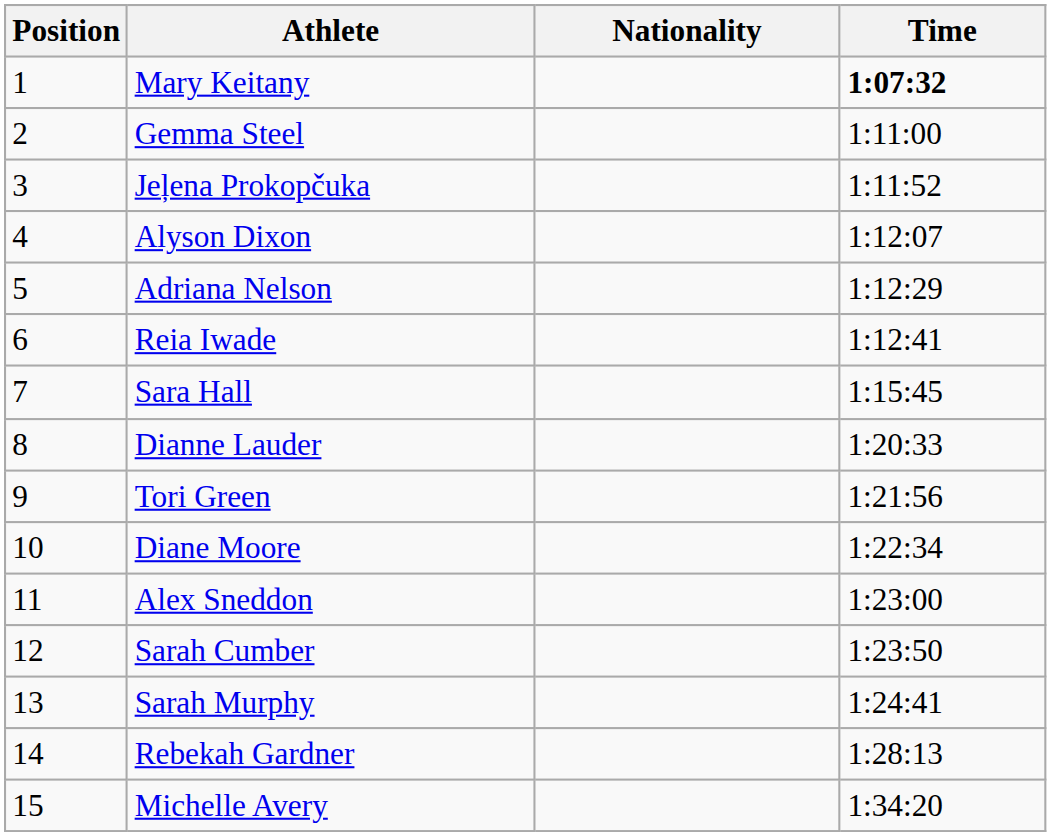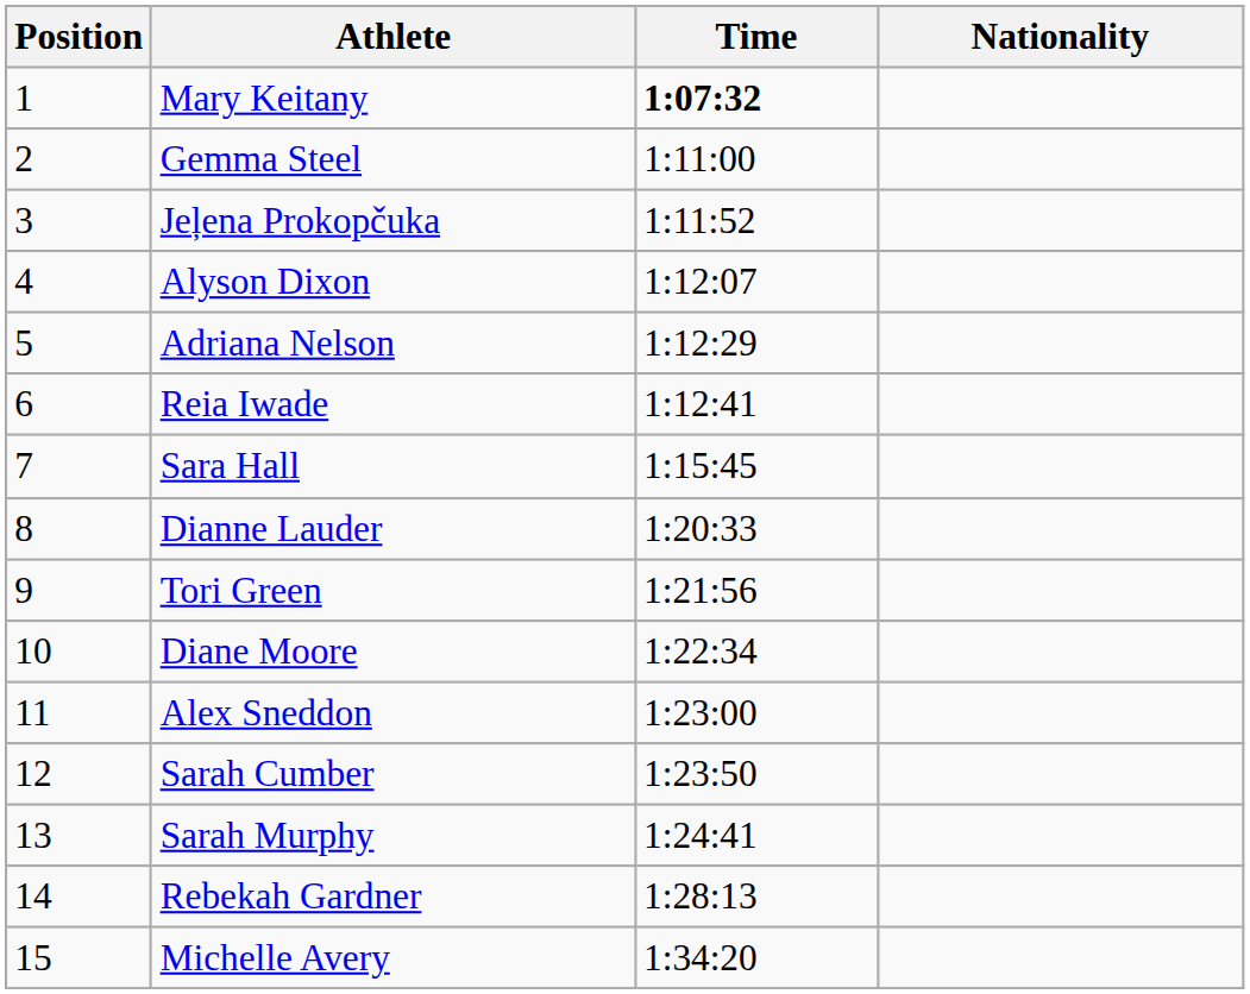columns swapped: Nationality <-> Time
